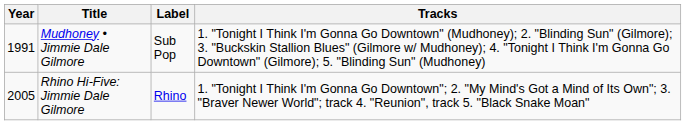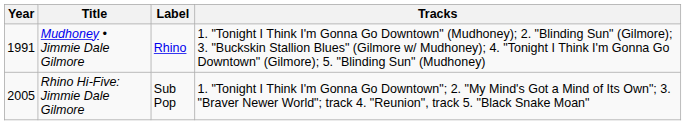Mudhoney • Jimmie Dale Gilmore | Label: Sub Pop -> Rhino
Rhino Hi-Five: Jimmie Dale Gilmore | Label: Rhino -> Sub Pop
